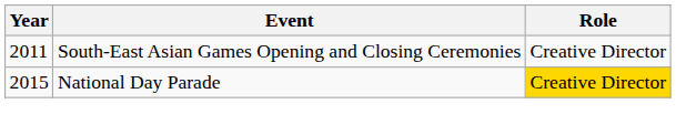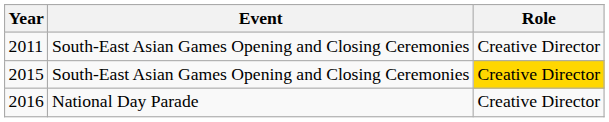2015 | Event: National Day Parade -> South-East Asian Games Opening and Closing Ceremonies
+ row: 2016 | National Day Parade | Creative Director
